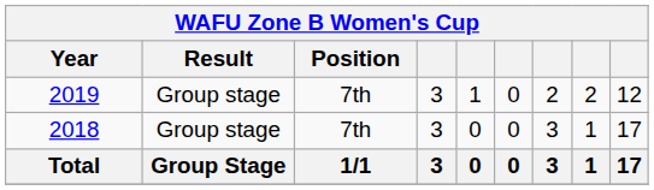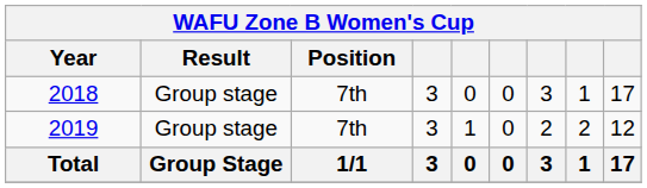rows swapped: 2018 <-> 2019
